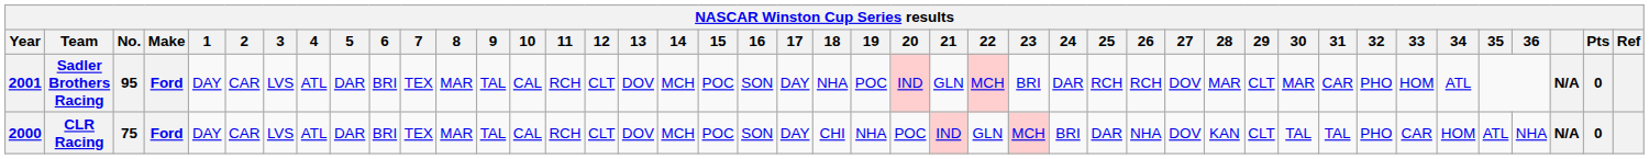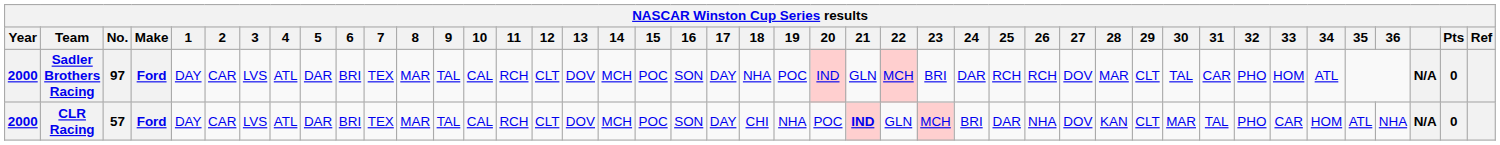Sadler Brothers Racing | Year: 2001 -> 2000
Sadler Brothers Racing | No.: 95 -> 97
Sadler Brothers Racing | 30: MAR -> TAL
CLR Racing | No.: 75 -> 57
CLR Racing | 21: normal -> bold
CLR Racing | 30: TAL -> MAR
